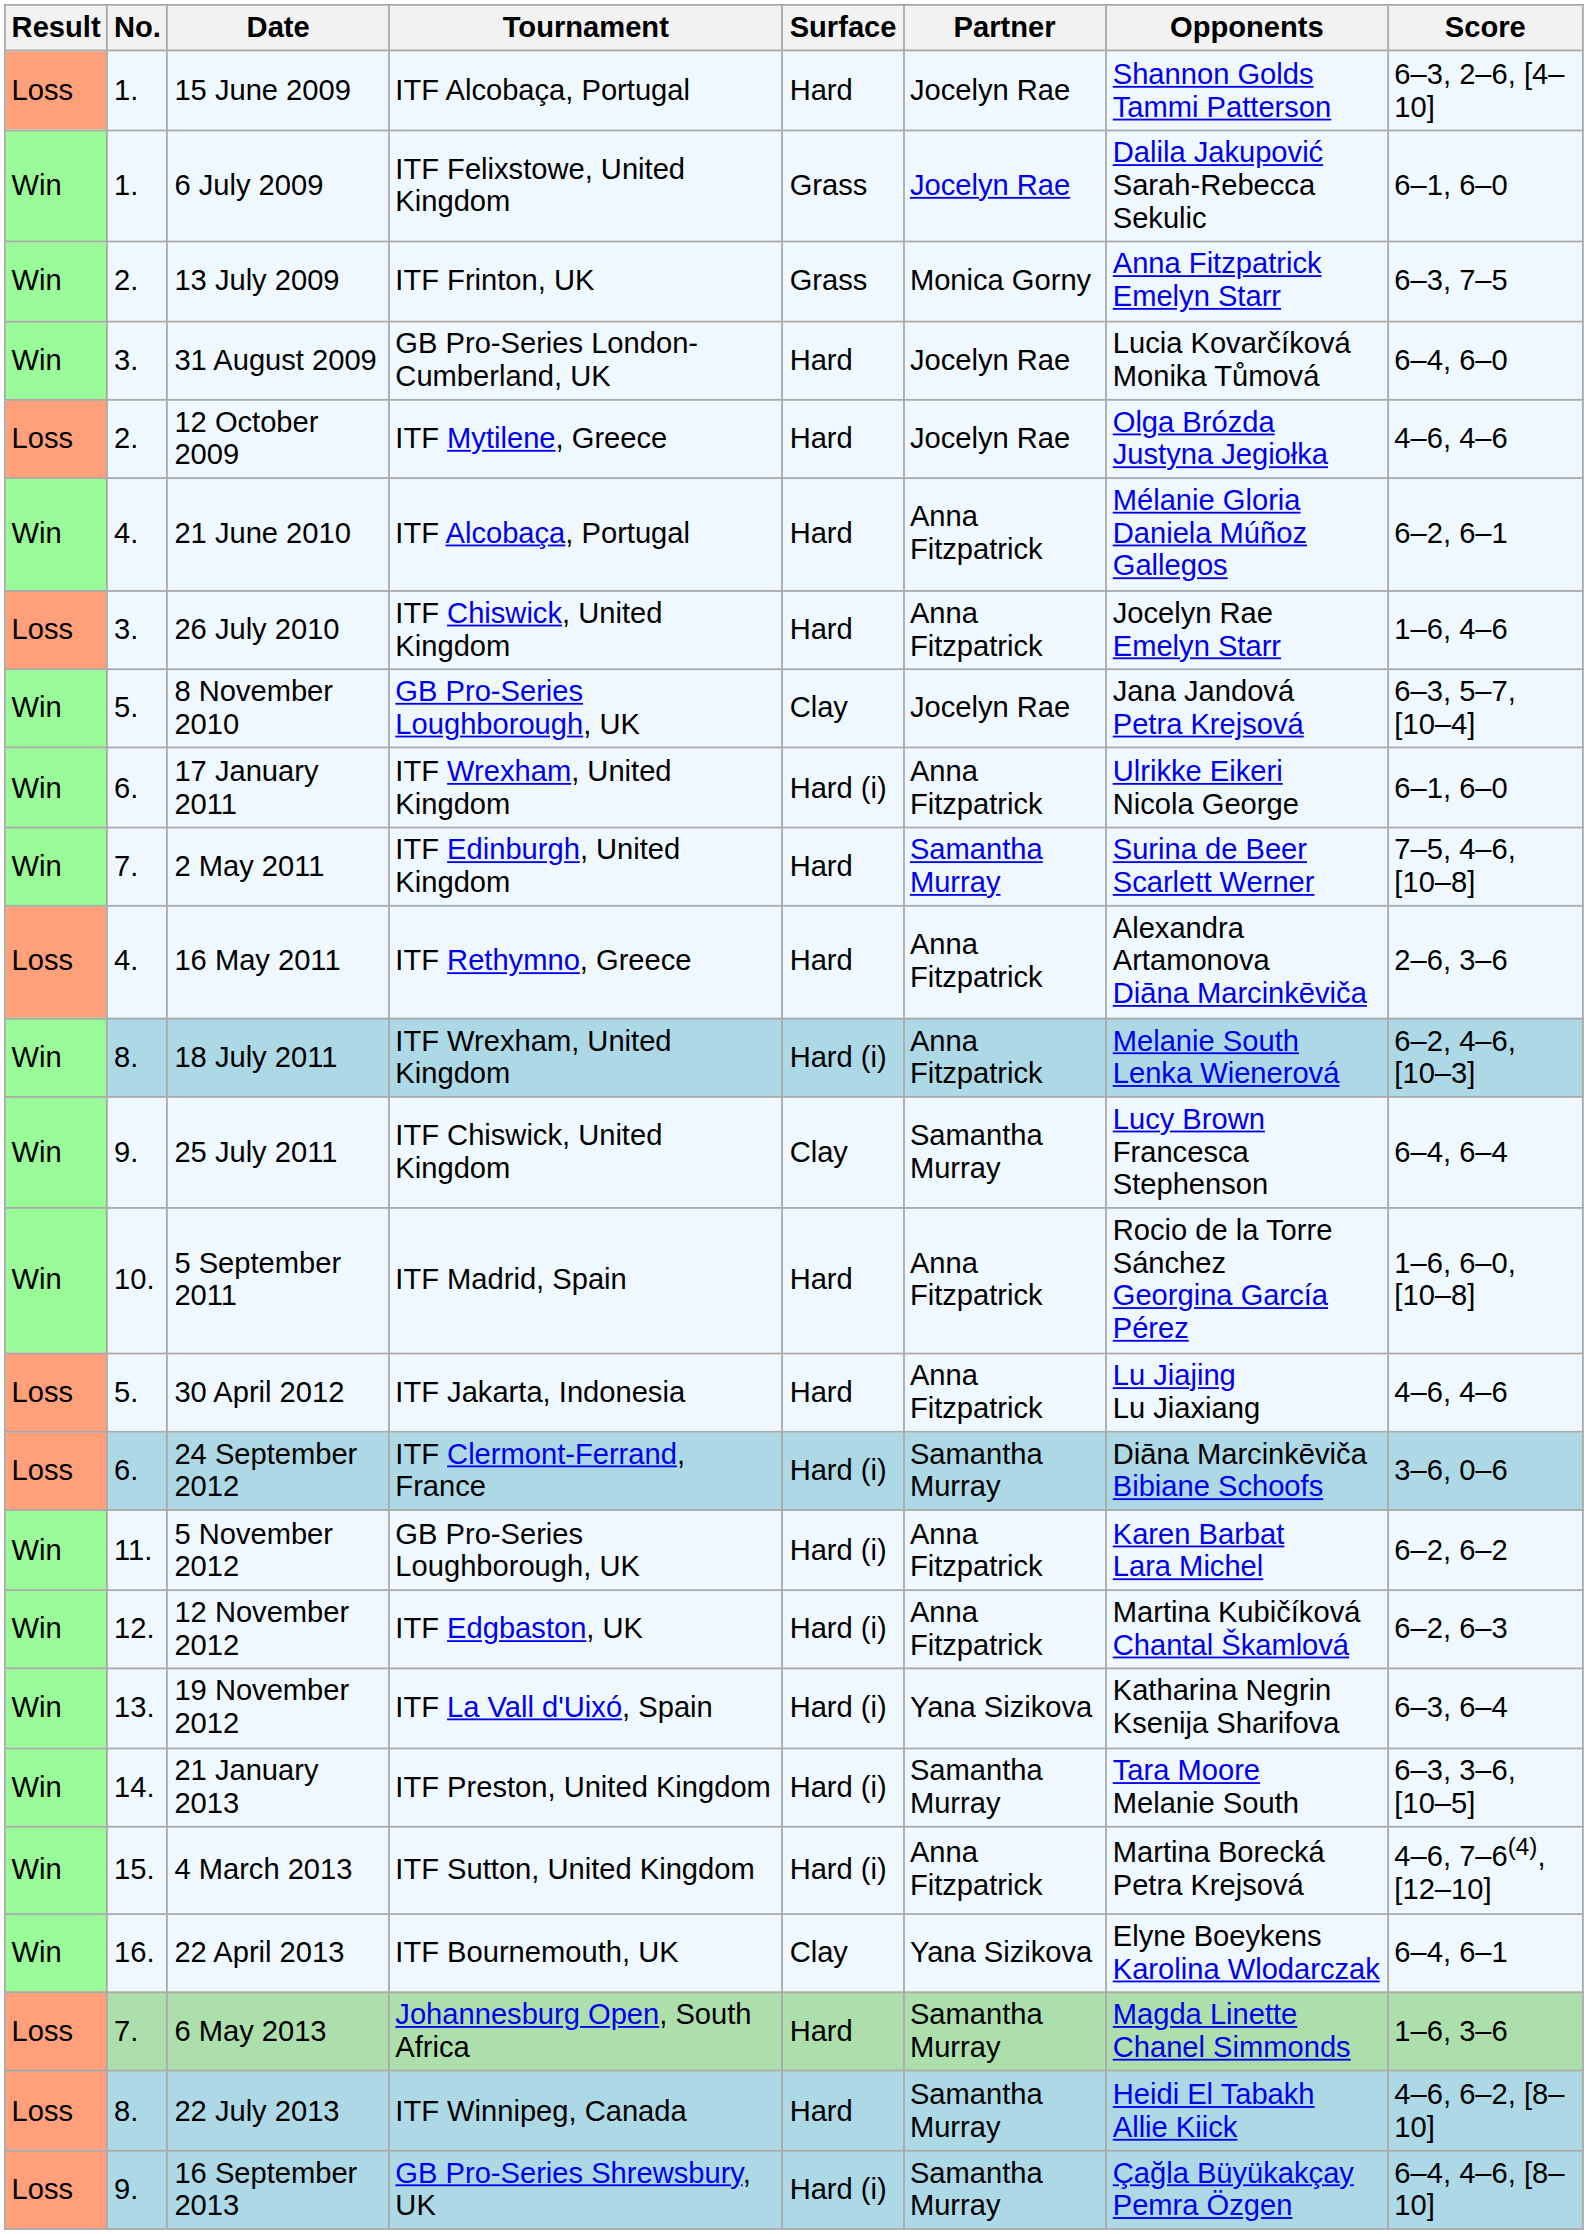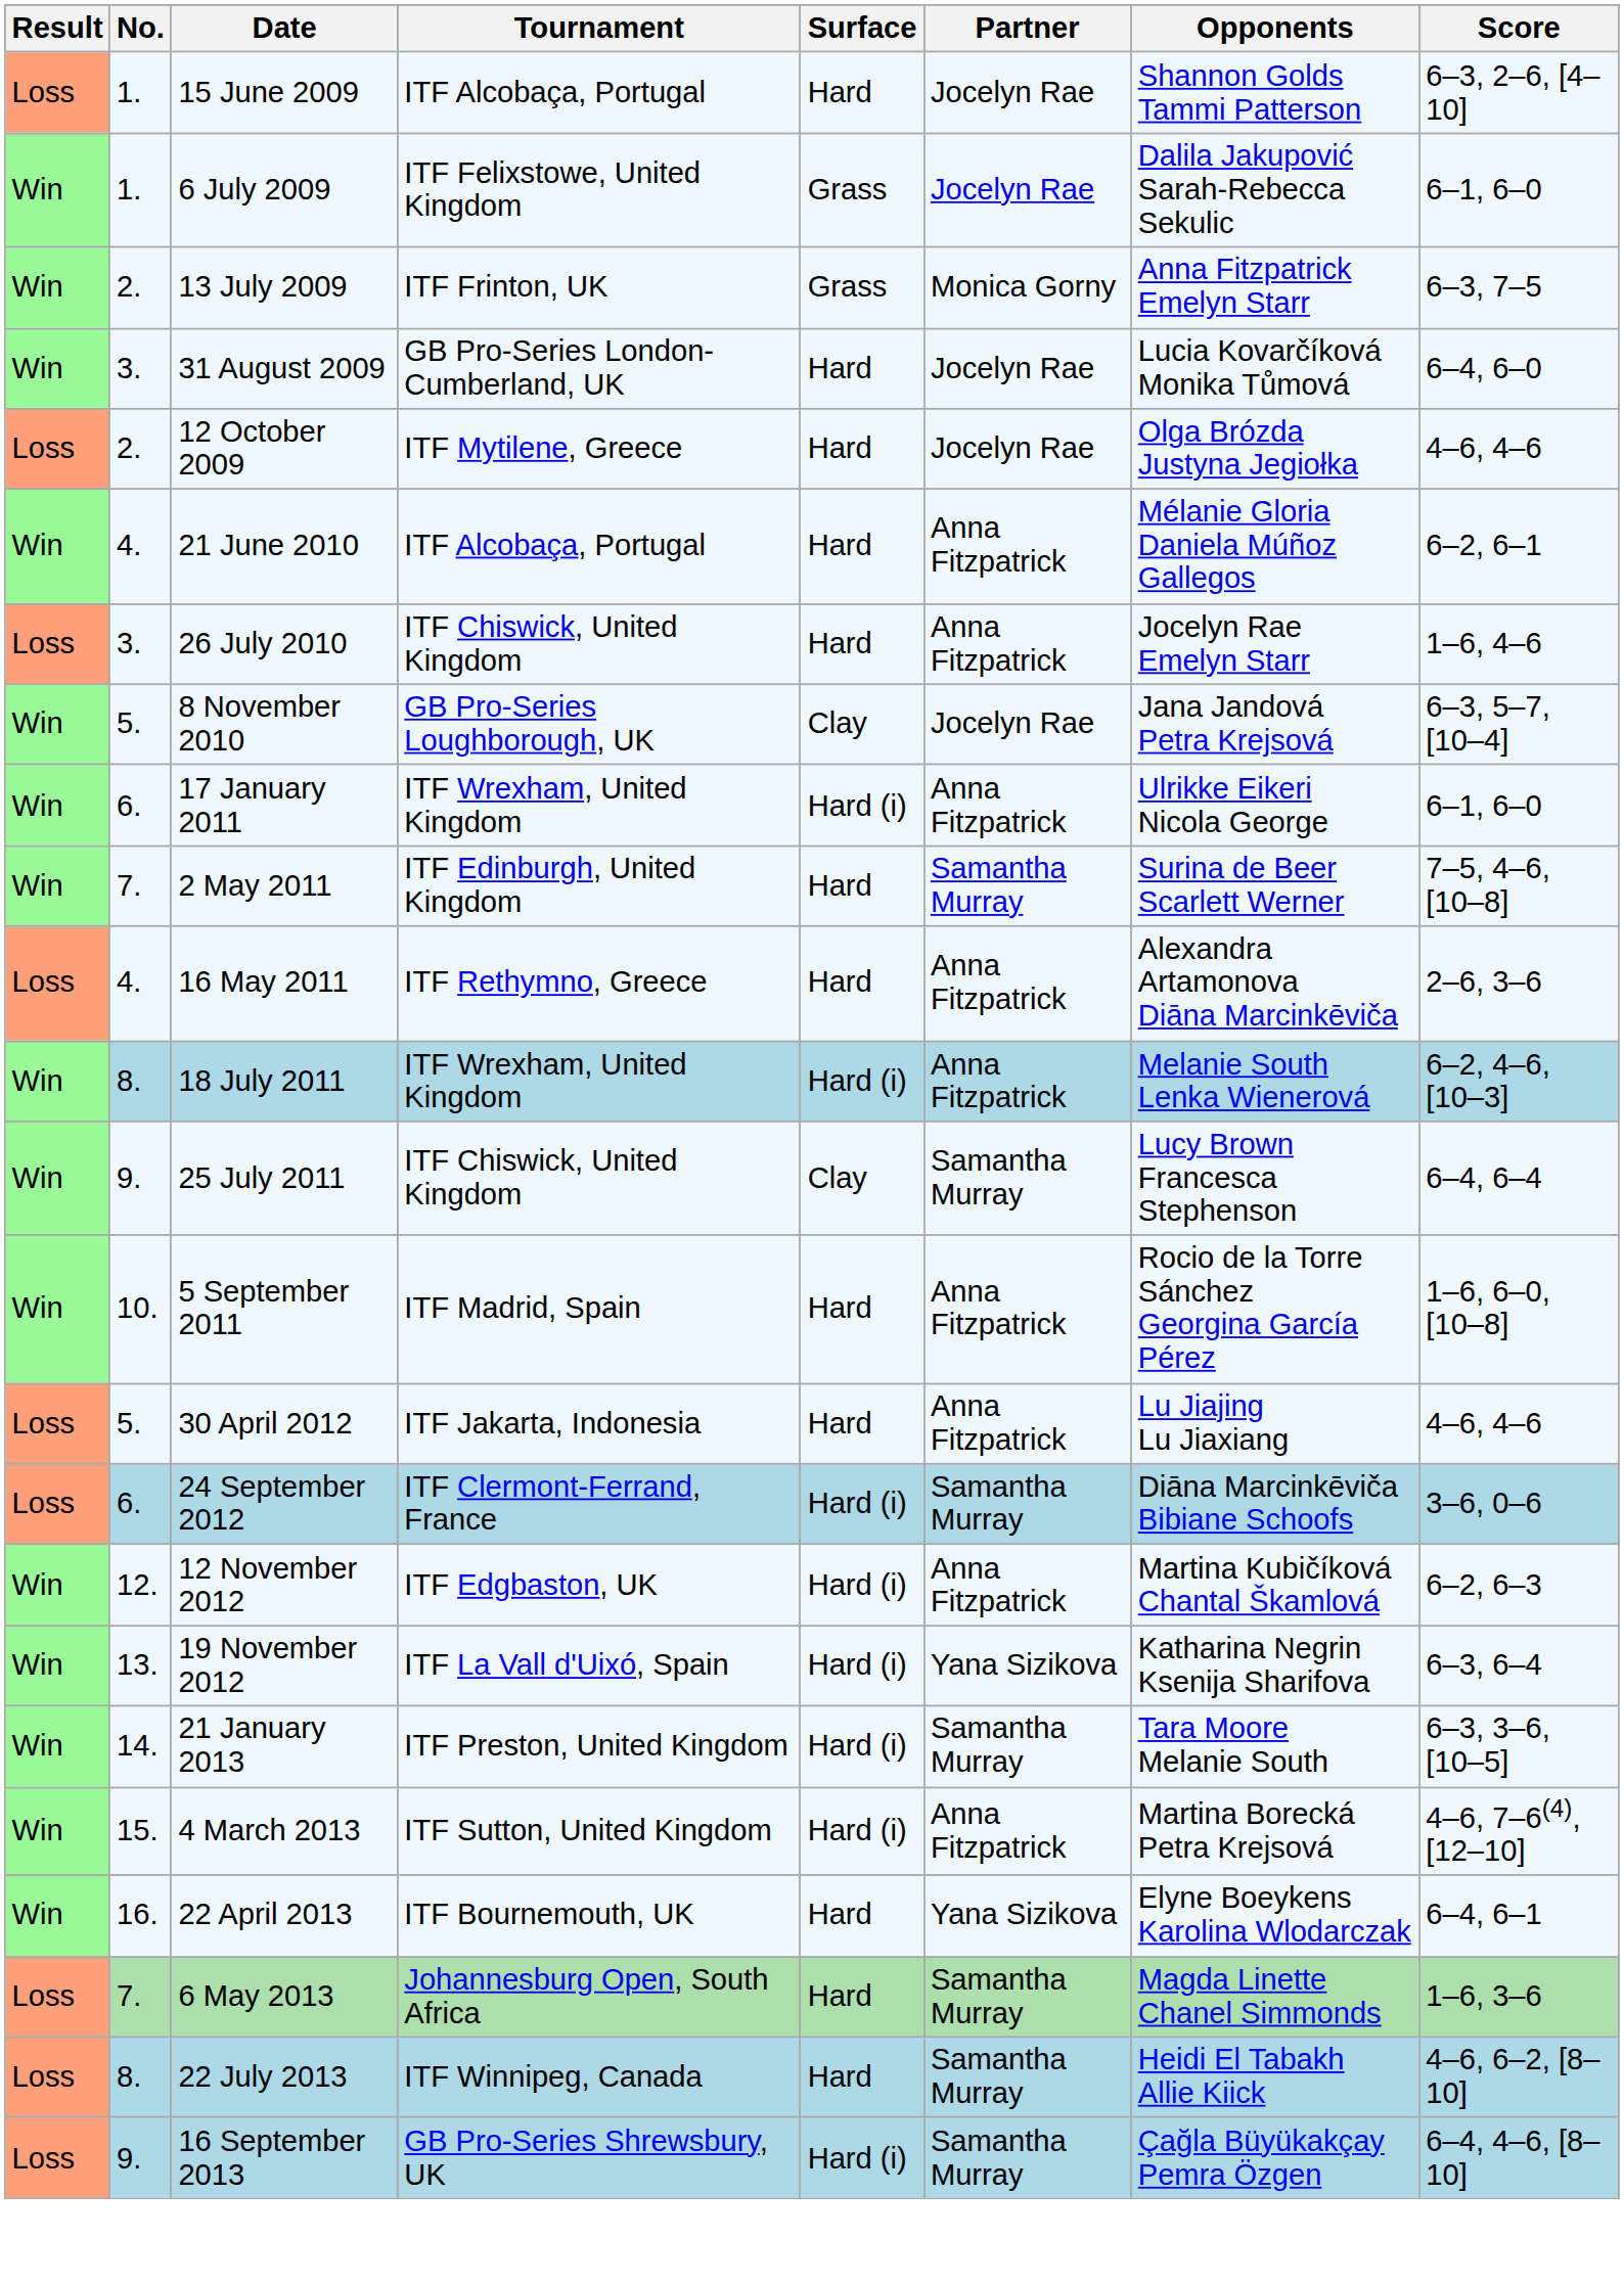- row: Win | 11. | 5 November 2012 | GB Pro-Series Loughborough, UK | Hard (i) | Anna Fitzpatrick | Karen Barbat Lara Michel | 6–2, 6–2
22 April 2013 | Surface: Clay -> Hard
